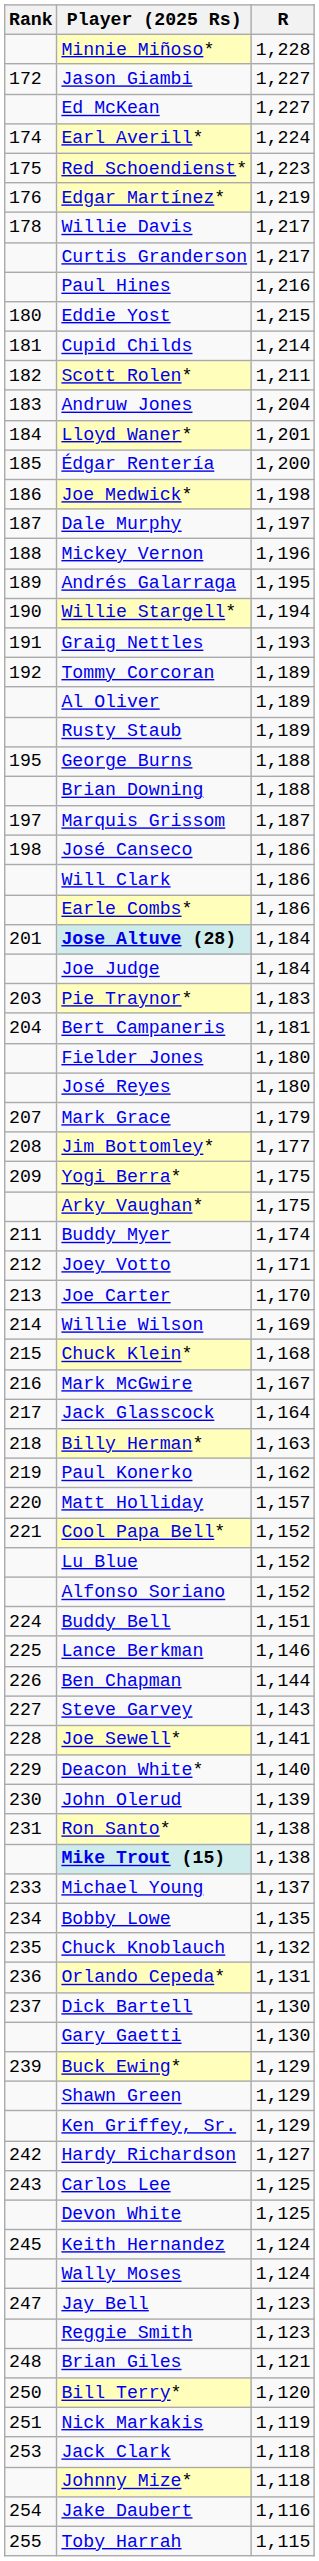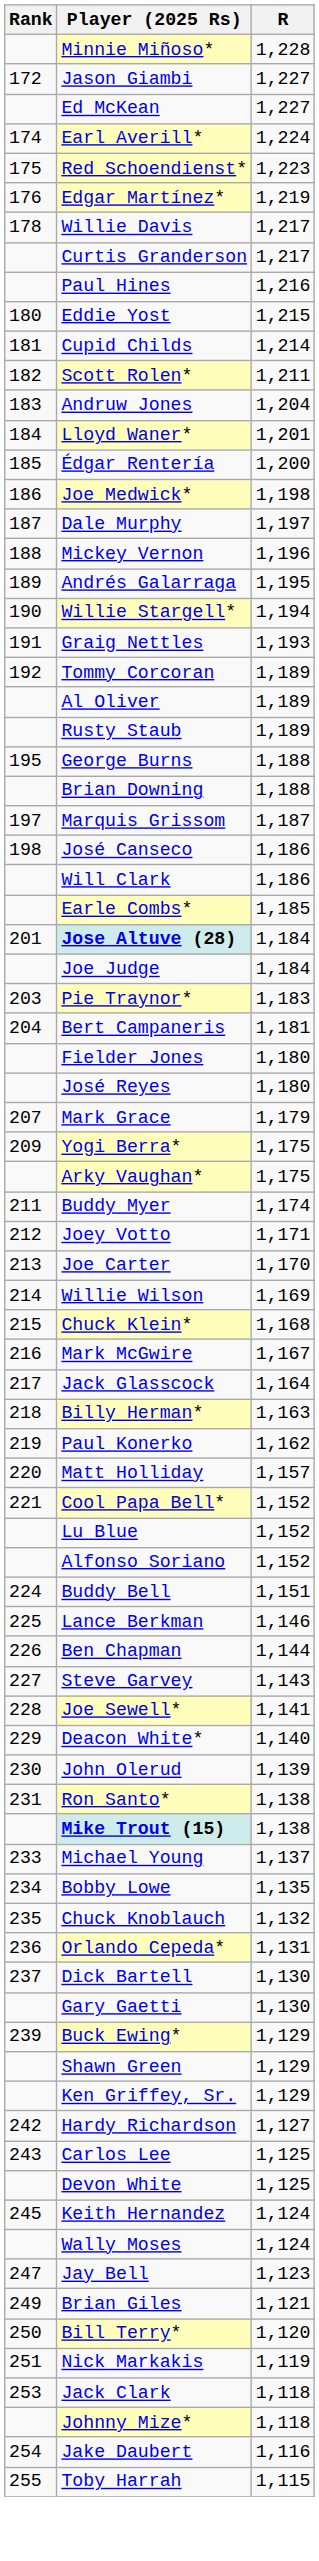Earle Combs* | R: 1,186 -> 1,185
- row: 208 | Jim Bottomley* | 1,177
- row: Reggie Smith | 1,123
Brian Giles | Rank: 248 -> 249
